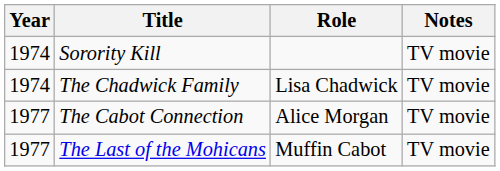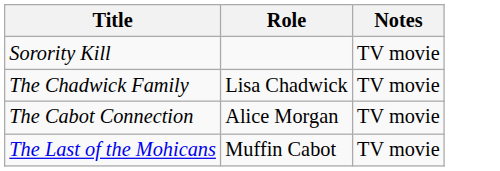- column: Year | 1974 | 1974 | 1977 | 1977
